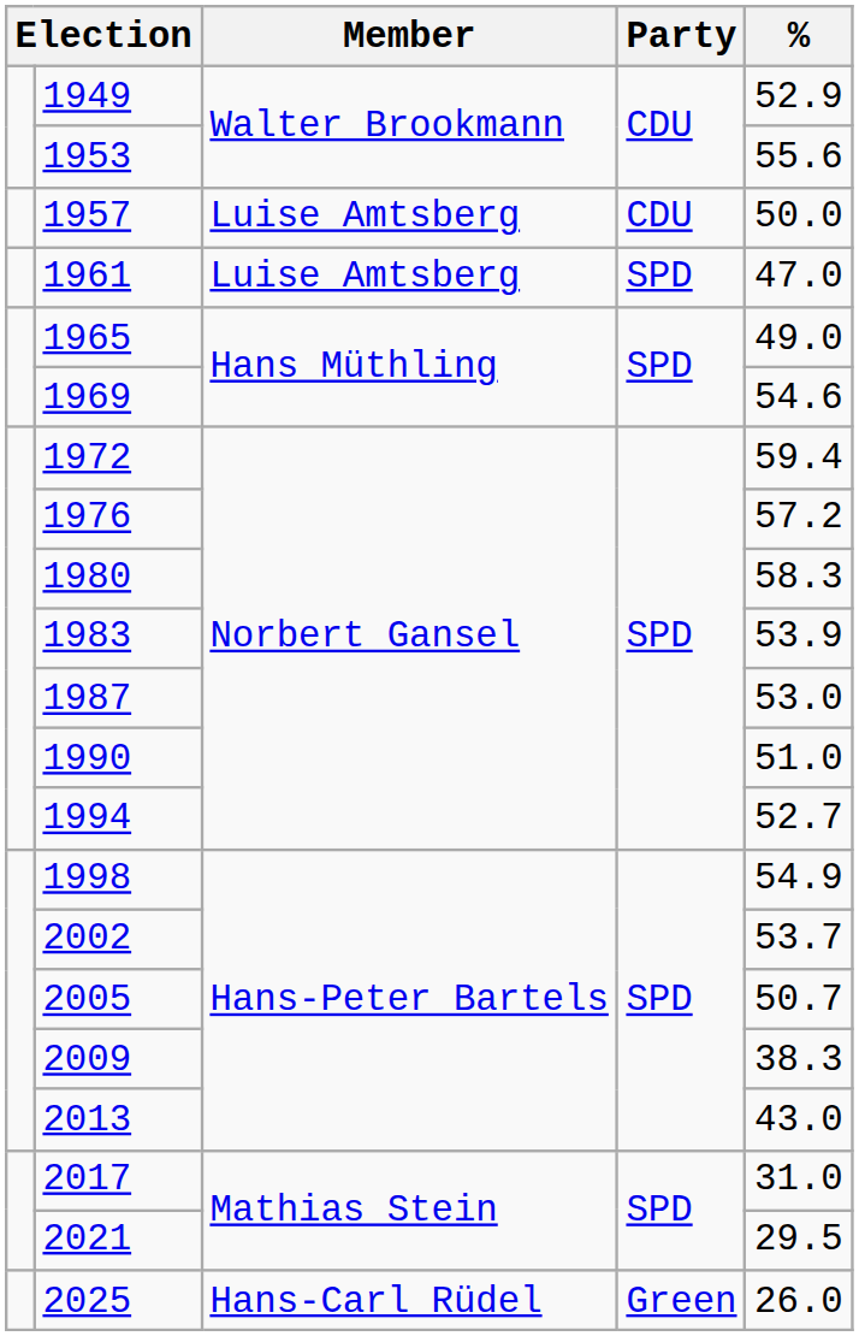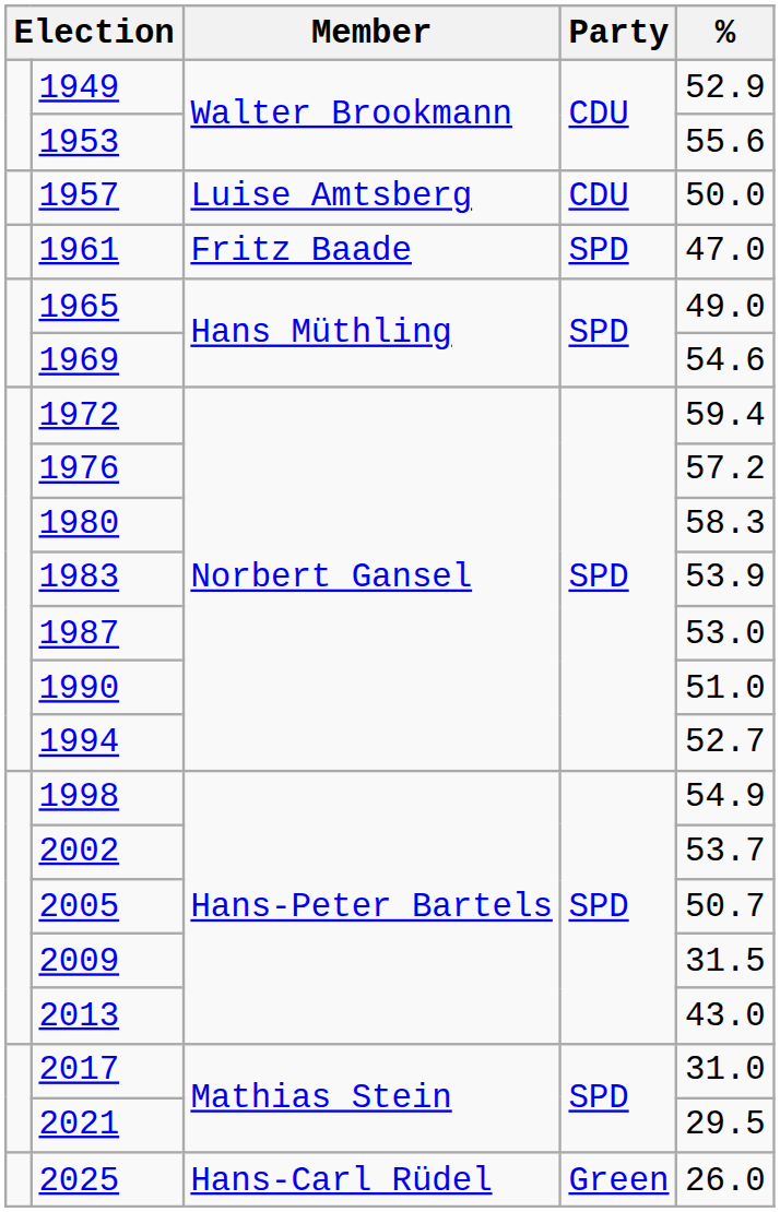1961 | Member: Luise Amtsberg -> Fritz Baade
2009 | %: 38.3 -> 31.5
